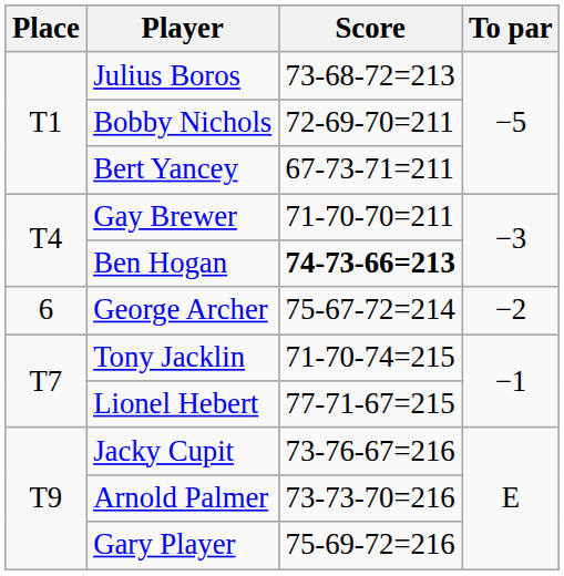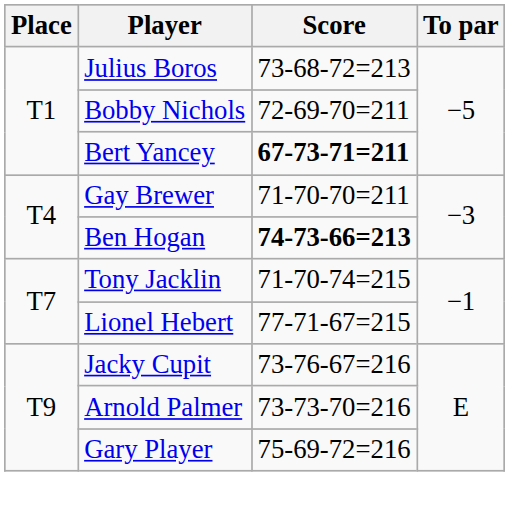Bert Yancey | Score: normal -> bold
- row: 6 | George Archer | 75-67-72=214 | −2
